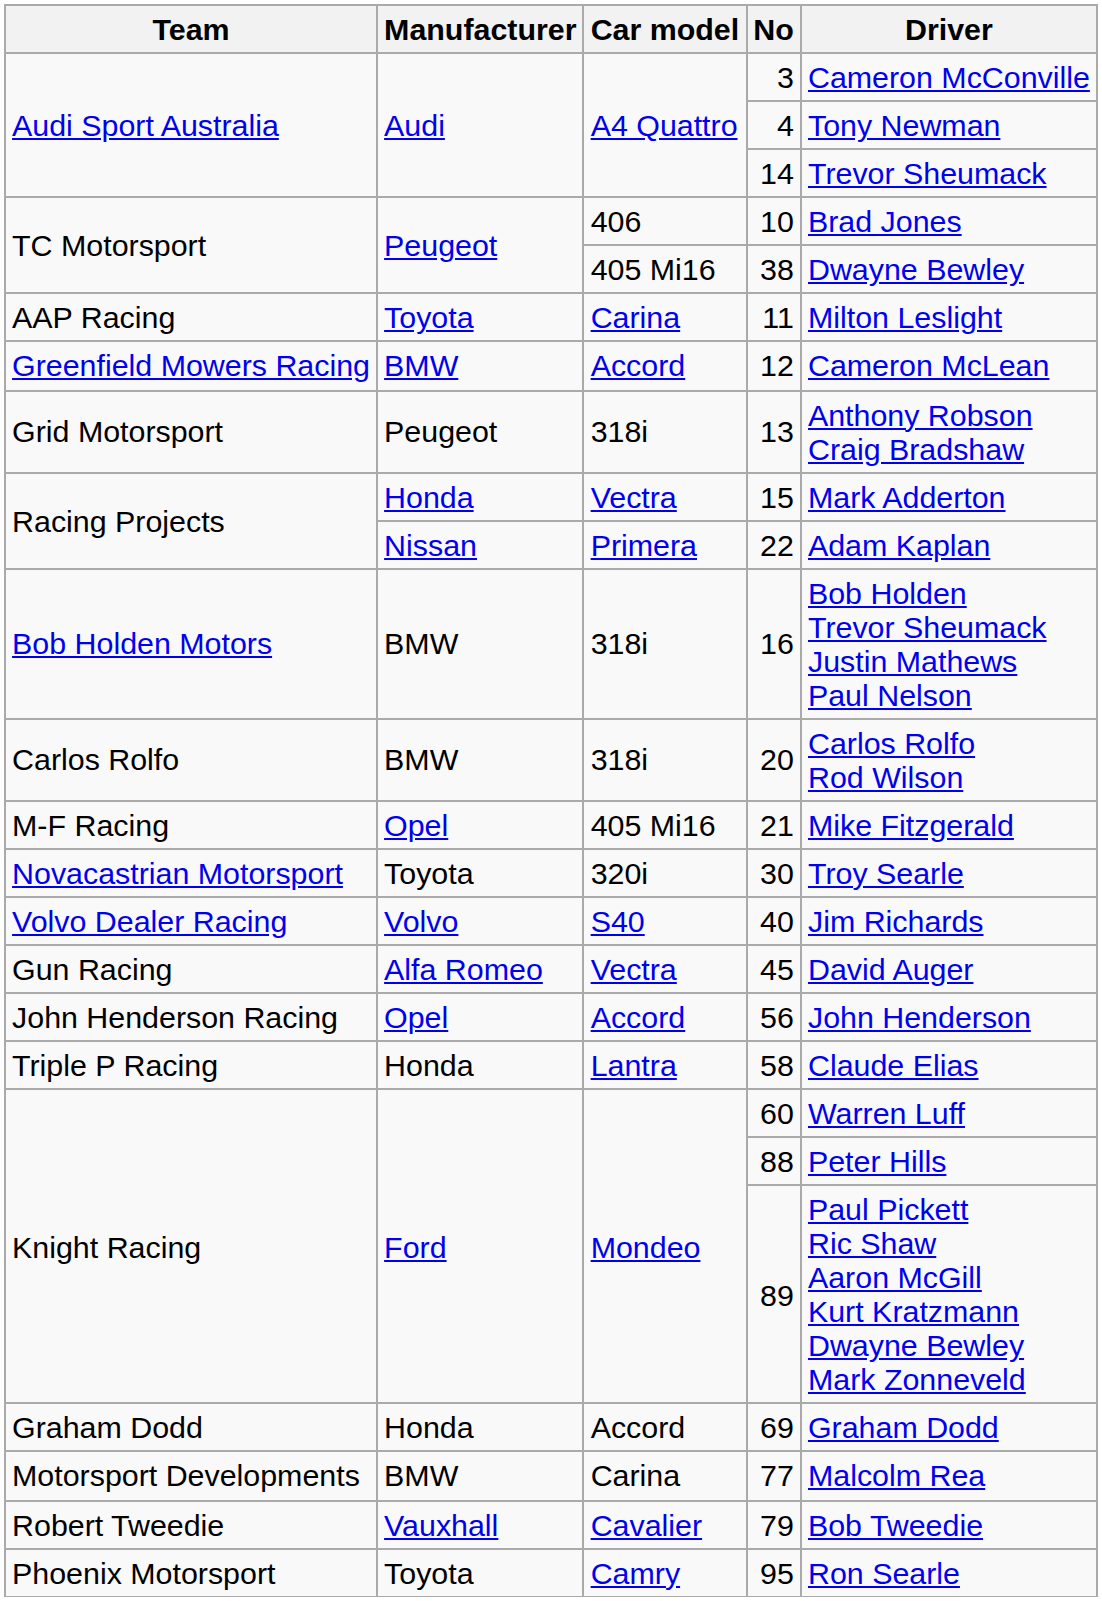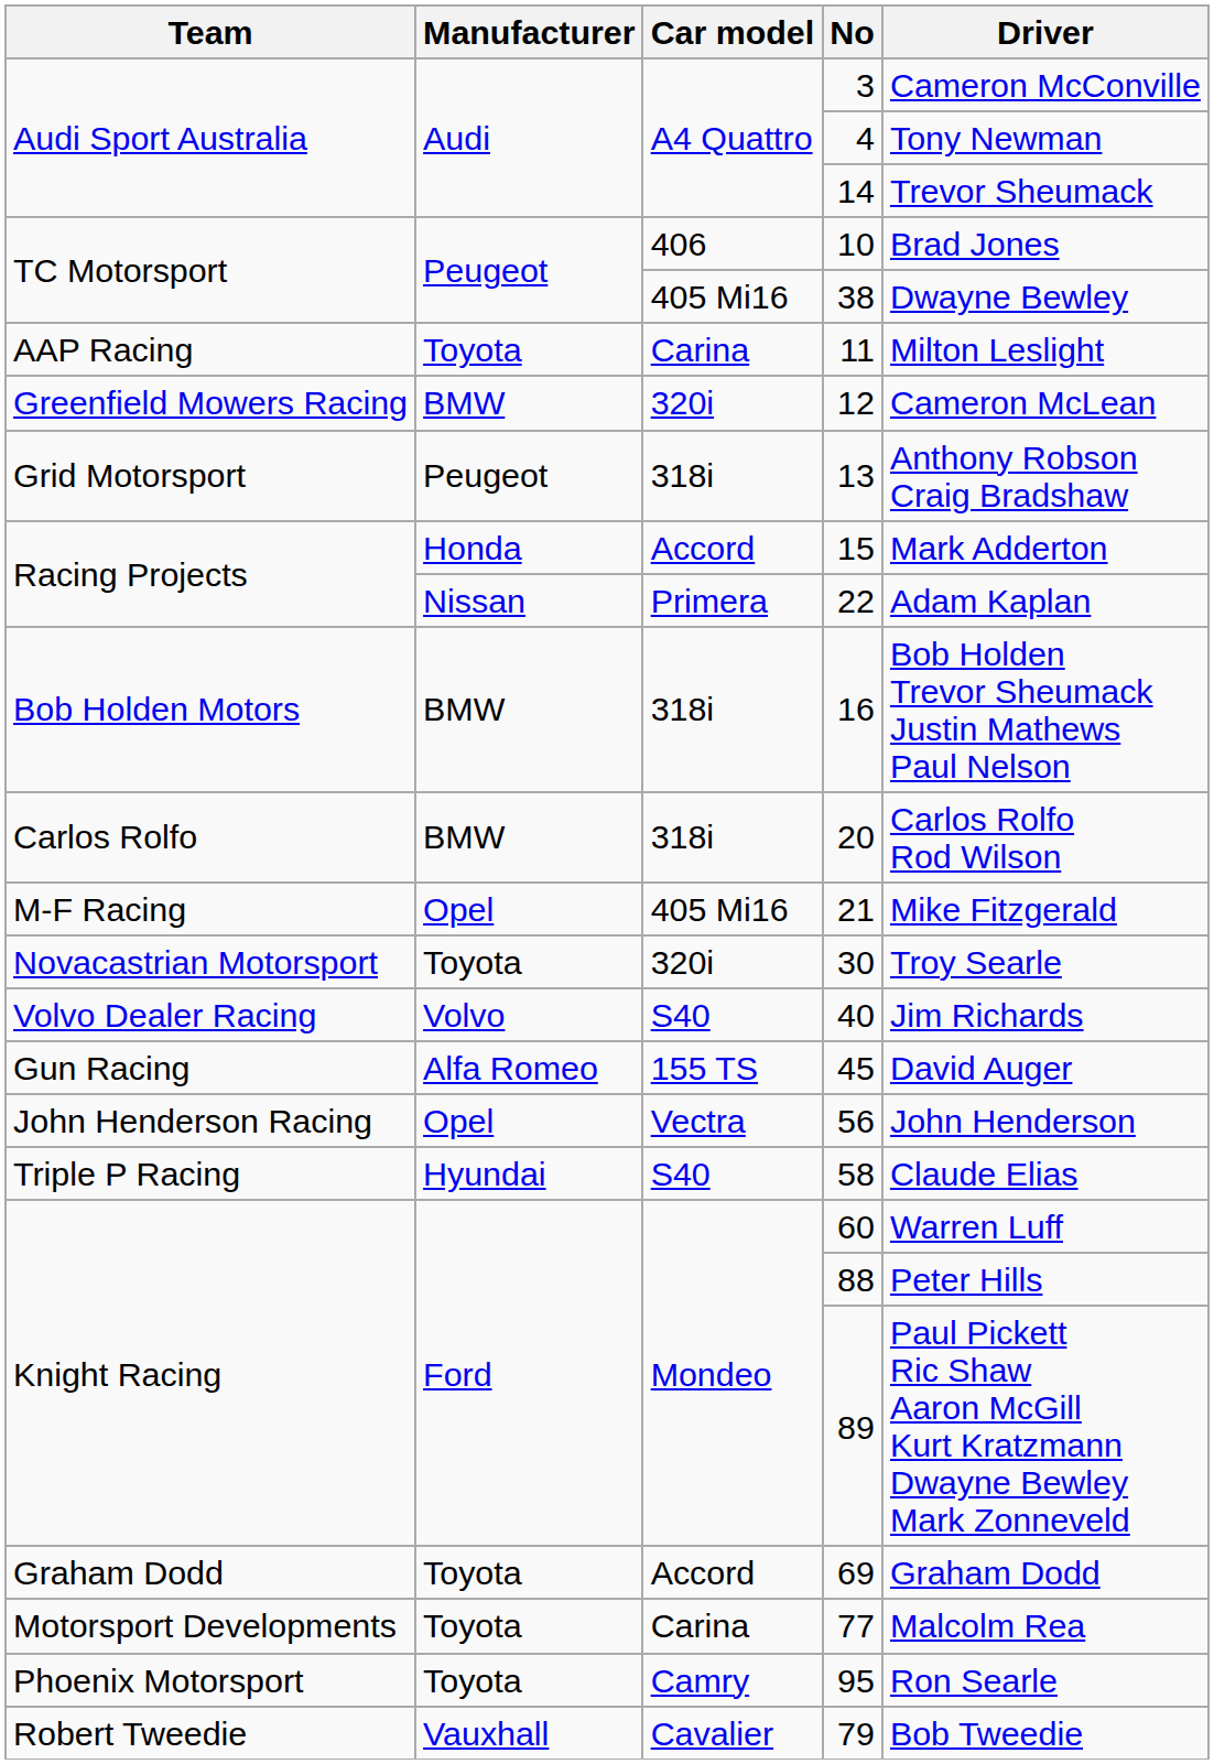12 | Car model: Accord -> 320i
15 | Car model: Vectra -> Accord
45 | Car model: Vectra -> 155 TS
56 | Car model: Accord -> Vectra
58 | Manufacturer: Honda -> Hyundai
58 | Car model: Lantra -> S40
69 | Manufacturer: Honda -> Toyota
77 | Manufacturer: BMW -> Toyota
rows swapped: 79 <-> 95
